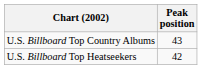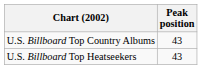U.S. Billboard Top Heatseekers | Peak position: 42 -> 43
